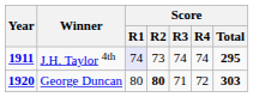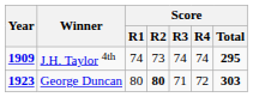J.H. Taylor 4th | Year: 1911 -> 1909
J.H. Taylor 4th | Score / R1: lavender background -> no background
George Duncan | Year: 1920 -> 1923
